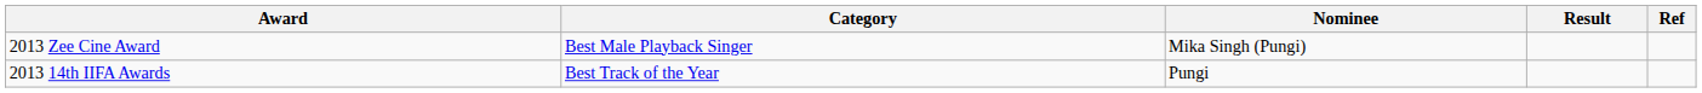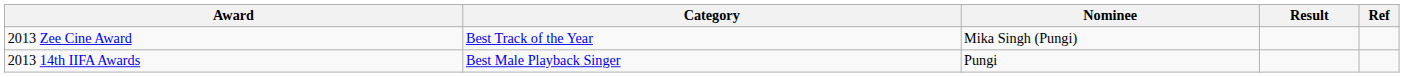2013 Zee Cine Award | Category: Best Male Playback Singer -> Best Track of the Year
2013 14th IIFA Awards | Category: Best Track of the Year -> Best Male Playback Singer
